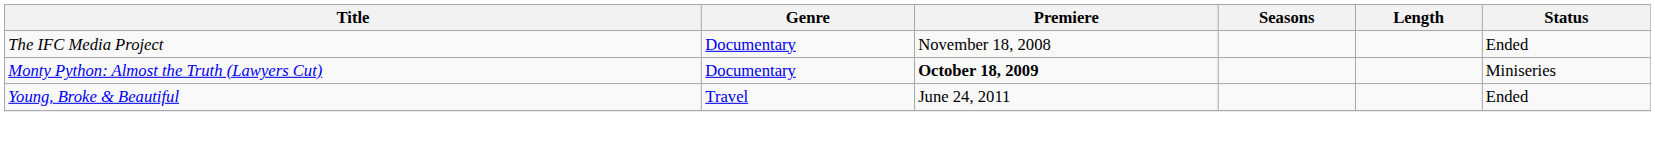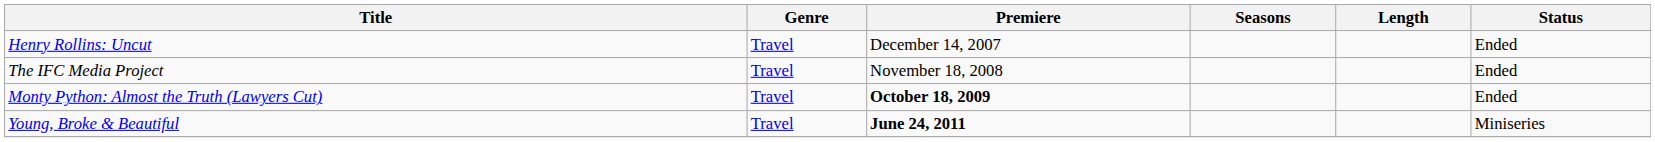+ row: Henry Rollins: Uncut | Travel | December 14, 2007 | Ended
The IFC Media Project | Genre: Documentary -> Travel
Monty Python: Almost the Truth (Lawyers Cut) | Genre: Documentary -> Travel
Monty Python: Almost the Truth (Lawyers Cut) | Status: Miniseries -> Ended
Young, Broke & Beautiful | Premiere: normal -> bold
Young, Broke & Beautiful | Status: Ended -> Miniseries
